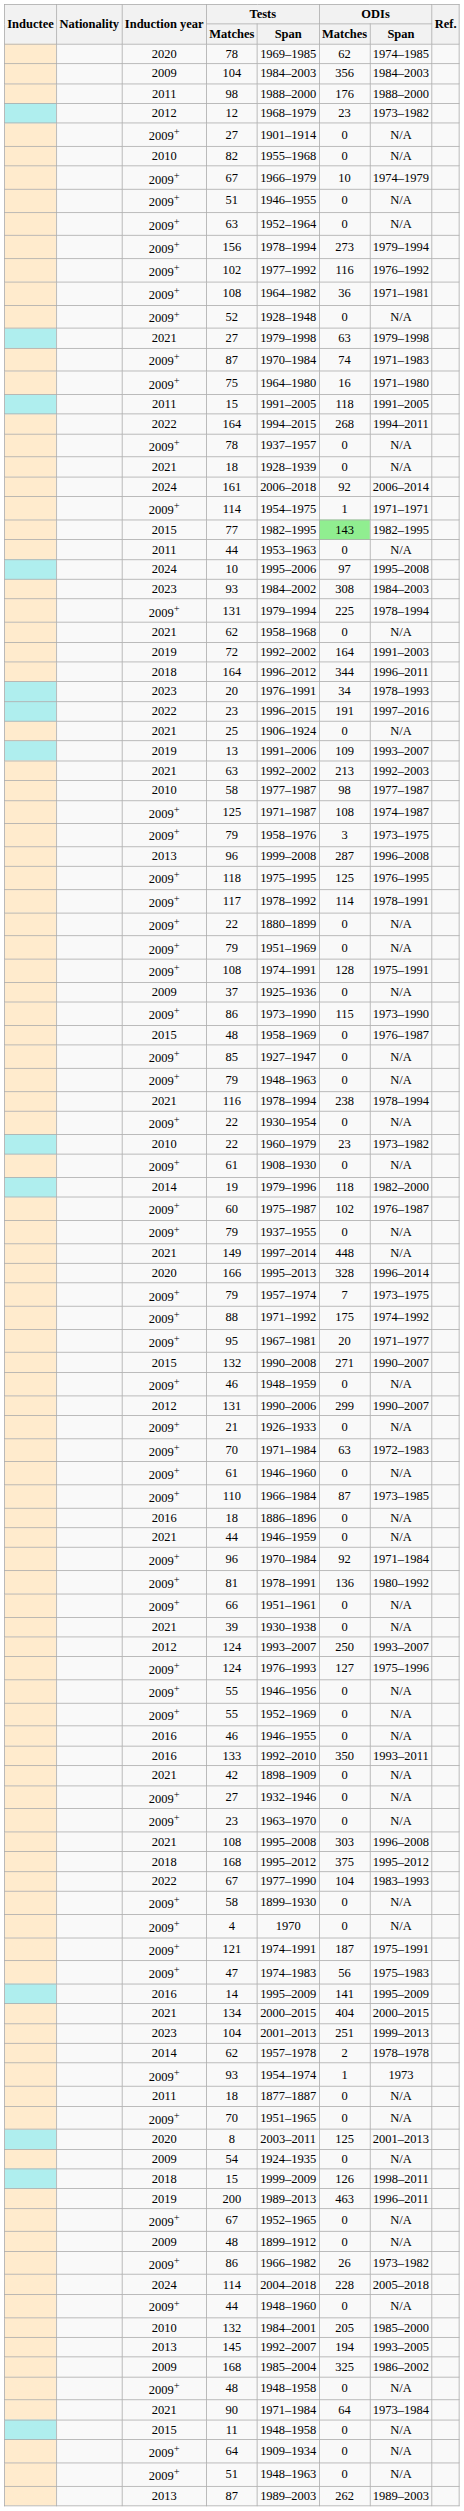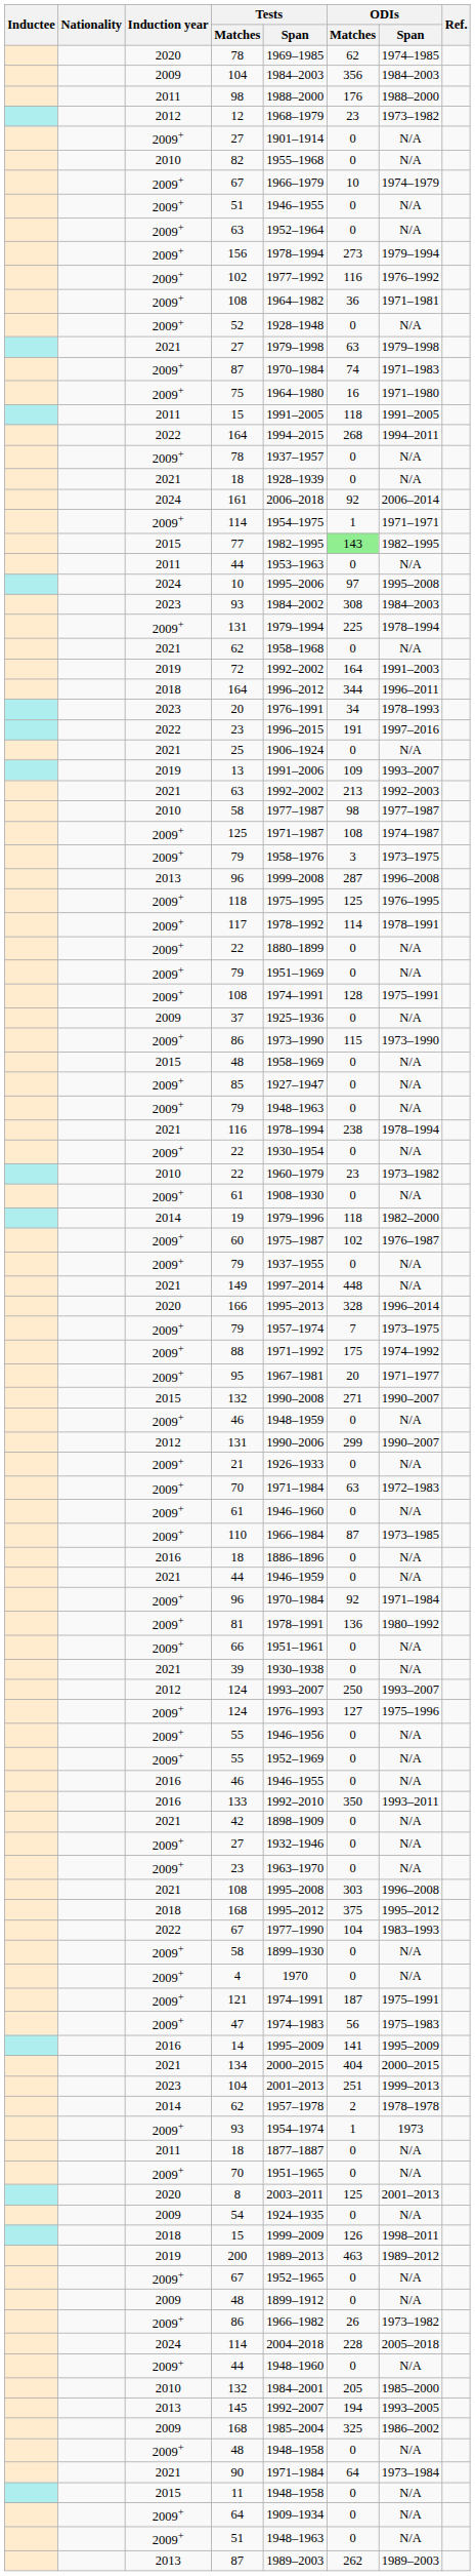2015 / 48 | ODIs / Span: 1976–1987 -> N/A
200 | ODIs / Span: 1996–2011 -> 1989–2012
